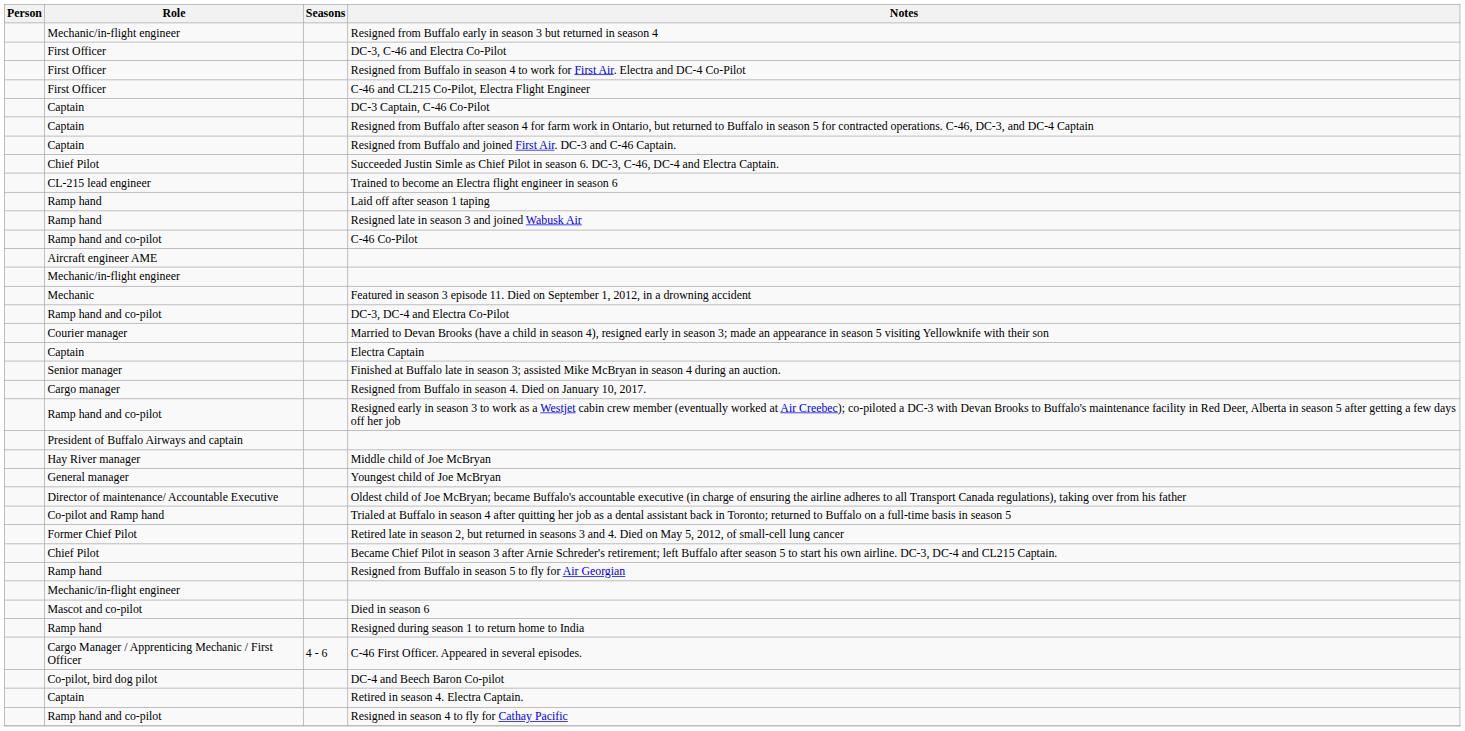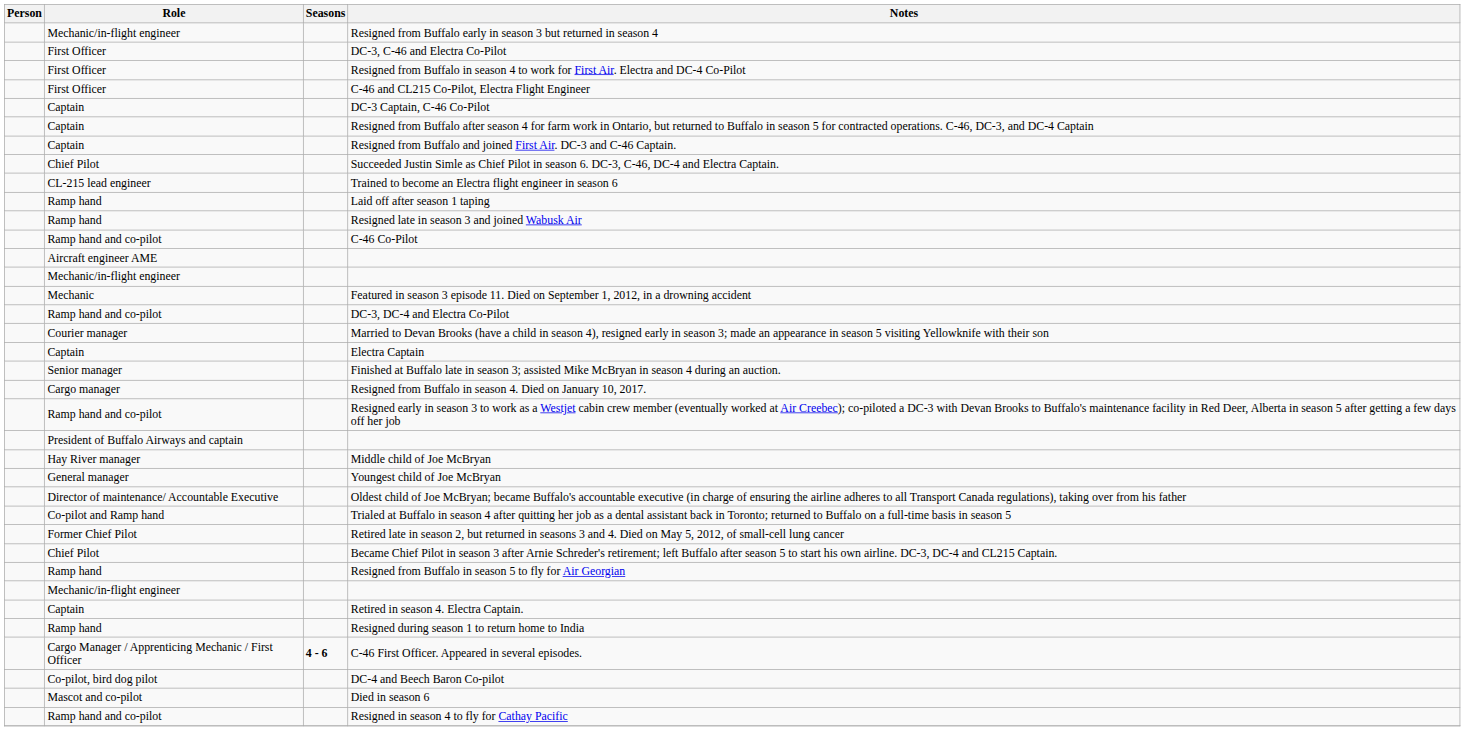rows swapped: Died in season 6 <-> Retired in season 4. Electra Captain.
C-46 First Officer. Appeared in several episodes. | Seasons: normal -> bold
